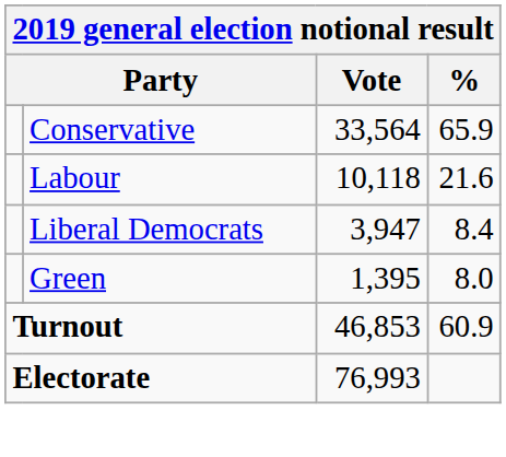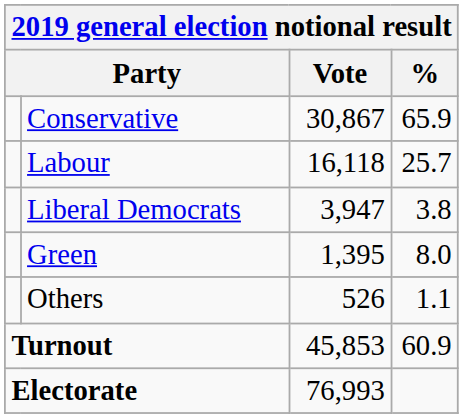Conservative | Vote: 33,564 -> 30,867
Labour | Vote: 10,118 -> 16,118
Labour | %: 21.6 -> 25.7
Liberal Democrats | %: 8.4 -> 3.8
+ row: Others | 526 | 1.1
Turnout | Vote: 46,853 -> 45,853
